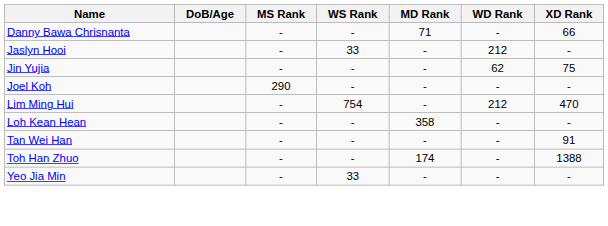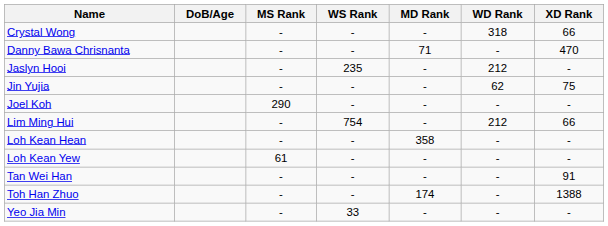+ row: Crystal Wong | - | - | - | 318 | 66
Danny Bawa Chrisnanta | XD Rank: 66 -> 470
Jaslyn Hooi | WS Rank: 33 -> 235
Lim Ming Hui | XD Rank: 470 -> 66
+ row: Loh Kean Yew | 61 | - | - | - | -
